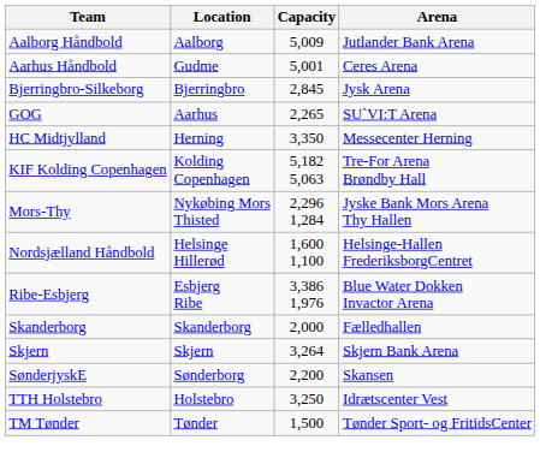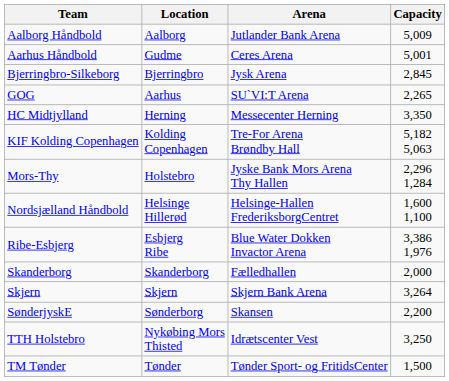columns swapped: Arena <-> Capacity
Mors-Thy | Location: Nykøbing Mors Thisted -> Holstebro
TTH Holstebro | Location: Holstebro -> Nykøbing Mors Thisted
